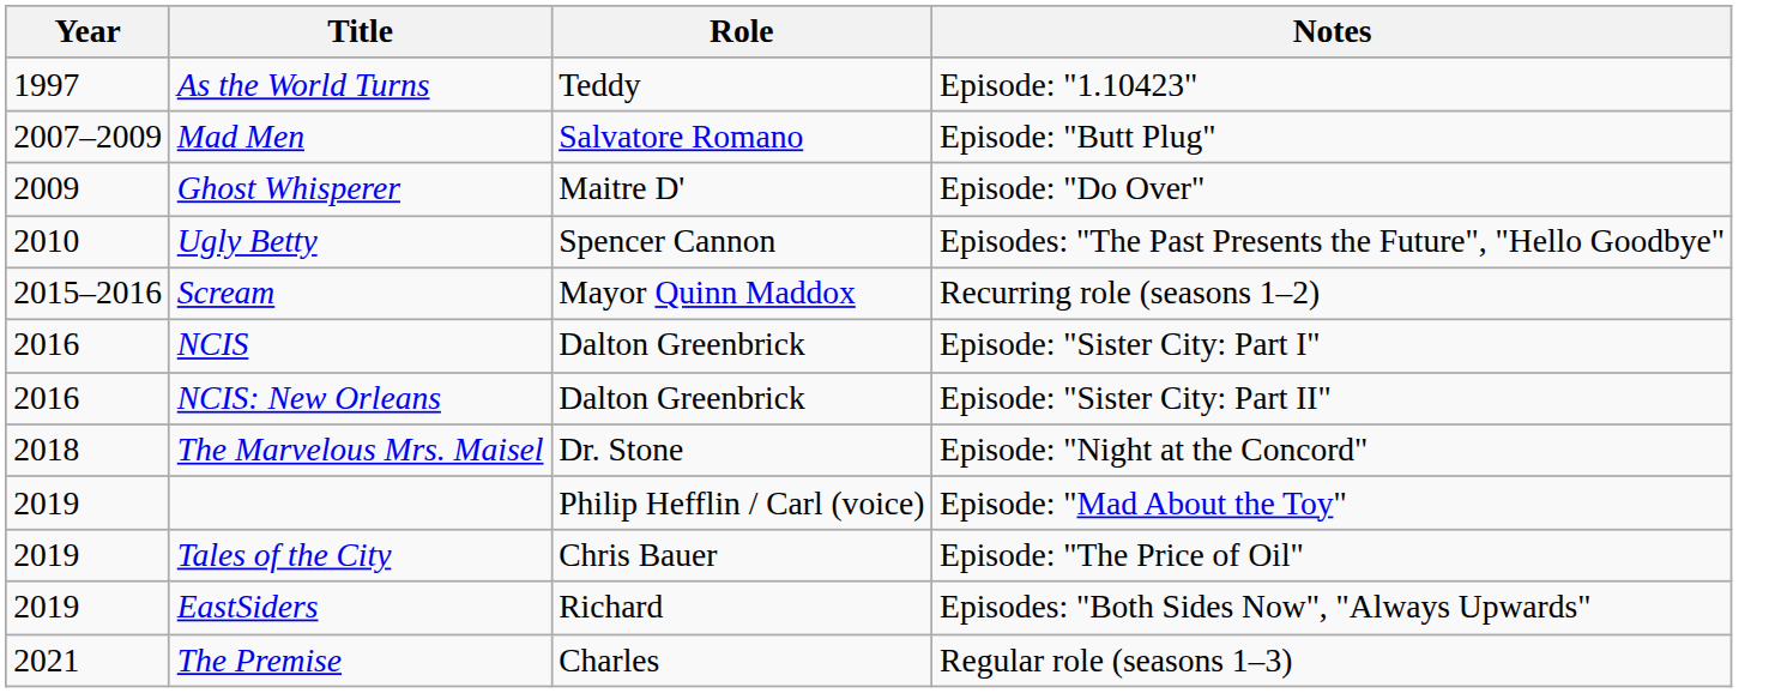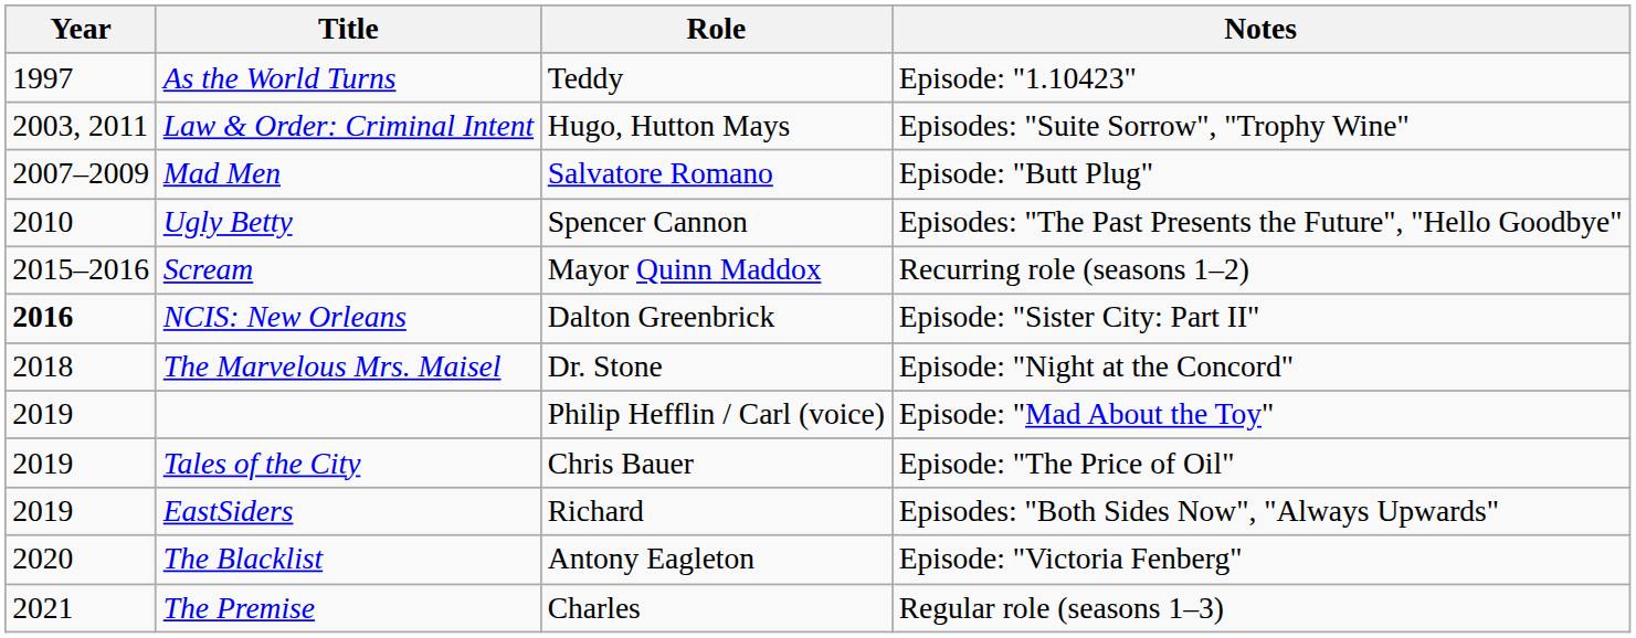+ row: 2003, 2011 | Law & Order: Criminal Intent | Hugo, Hutton Mays | Episodes: "Suite Sorrow", "Trophy Wine"
- row: 2009 | Ghost Whisperer | Maitre D' | Episode: "Do Over"
- row: 2016 | NCIS | Dalton Greenbrick | Episode: "Sister City: Part I"
NCIS: New Orleans | Year: normal -> bold
+ row: 2020 | The Blacklist | Antony Eagleton | Episode: "Victoria Fenberg"
